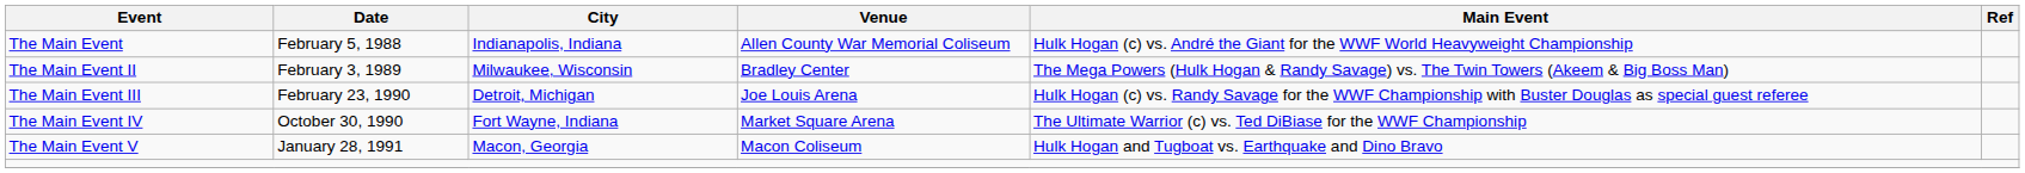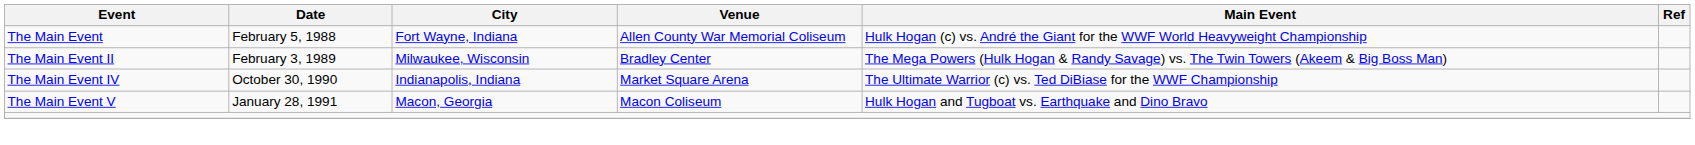The Main Event | City: Indianapolis, Indiana -> Fort Wayne, Indiana
- row: The Main Event III | February 23, 1990 | Detroit, Michigan | Joe Louis Arena | Hulk Hogan (c) vs. Randy Savage for the WWF Championship with Buster Douglas as special guest referee
The Main Event IV | City: Fort Wayne, Indiana -> Indianapolis, Indiana
